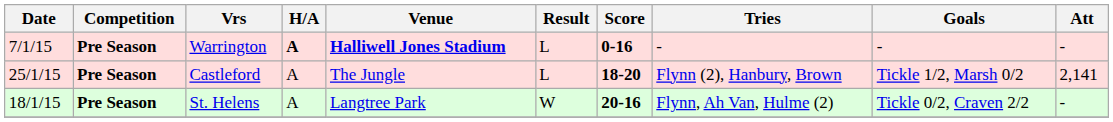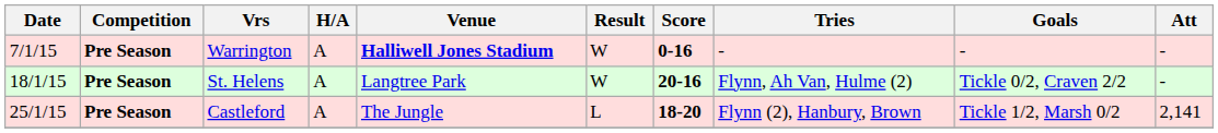Warrington | H/A: bold -> normal
Warrington | Result: L -> W
rows swapped: St. Helens <-> Castleford
